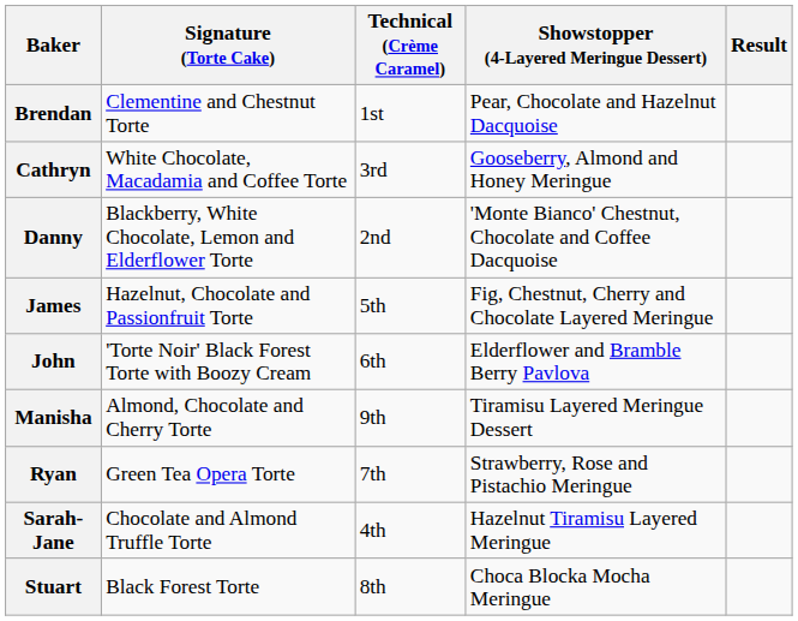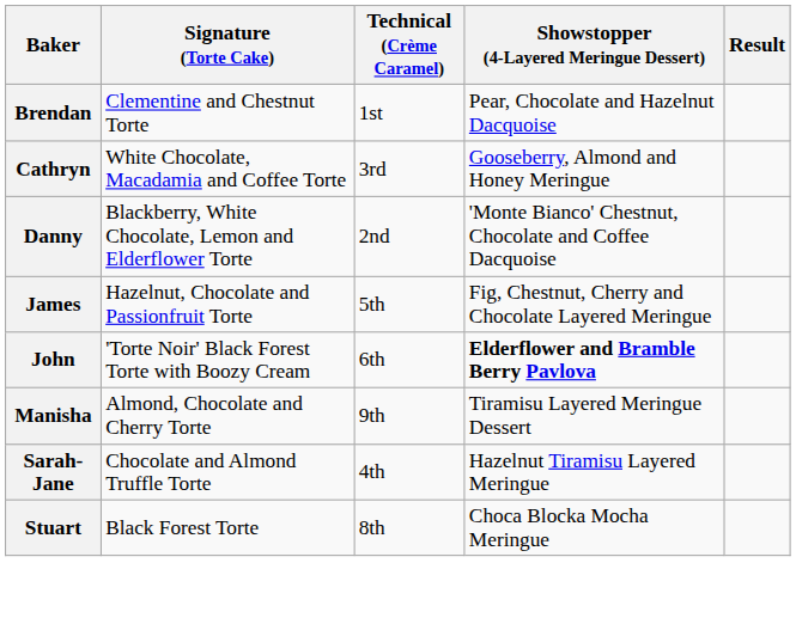John | Showstopper (4-Layered Meringue Dessert): normal -> bold
- row: Ryan | Green Tea Opera Torte | 7th | Strawberry, Rose and Pistachio Meringue
